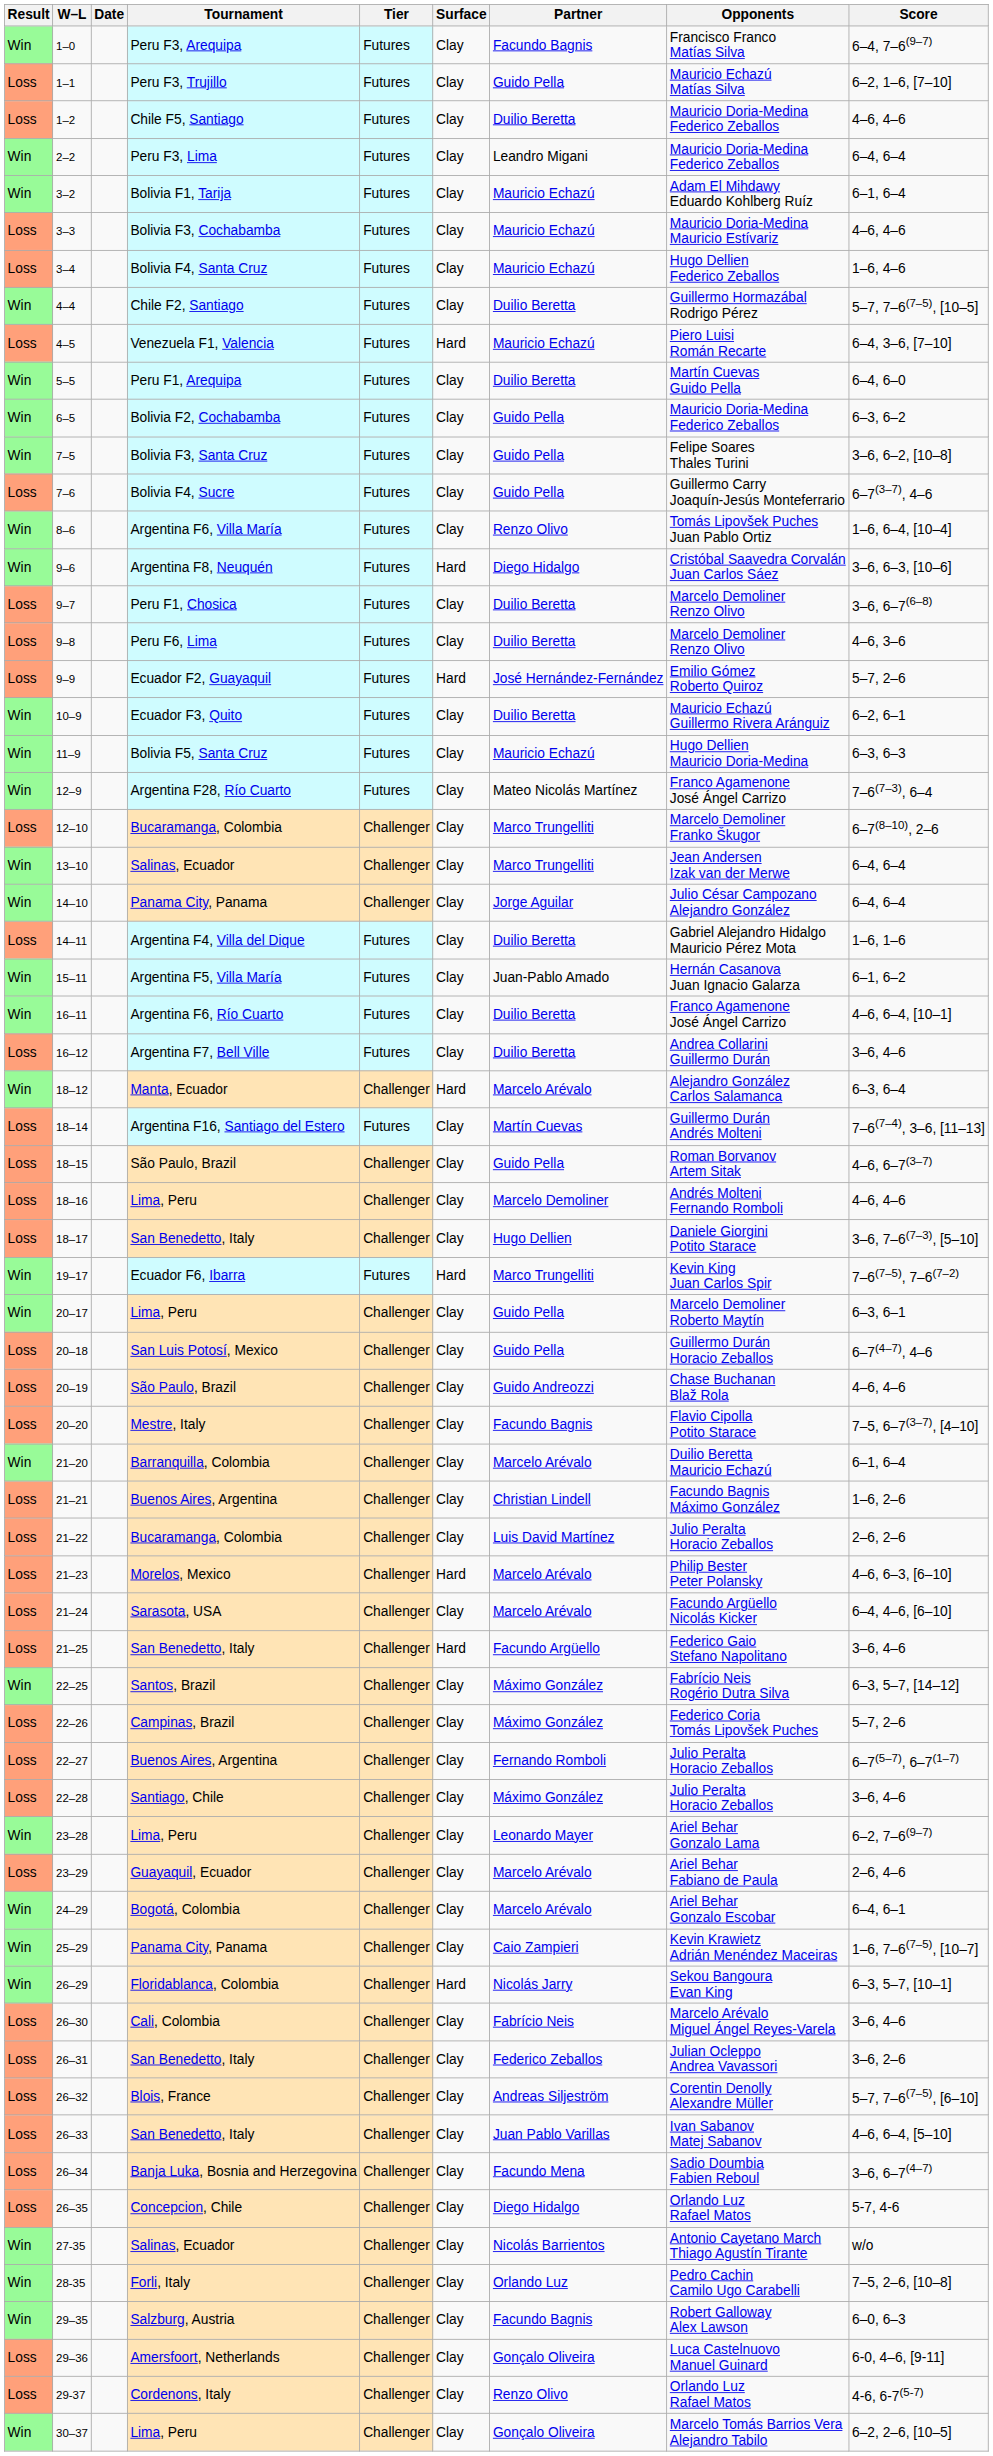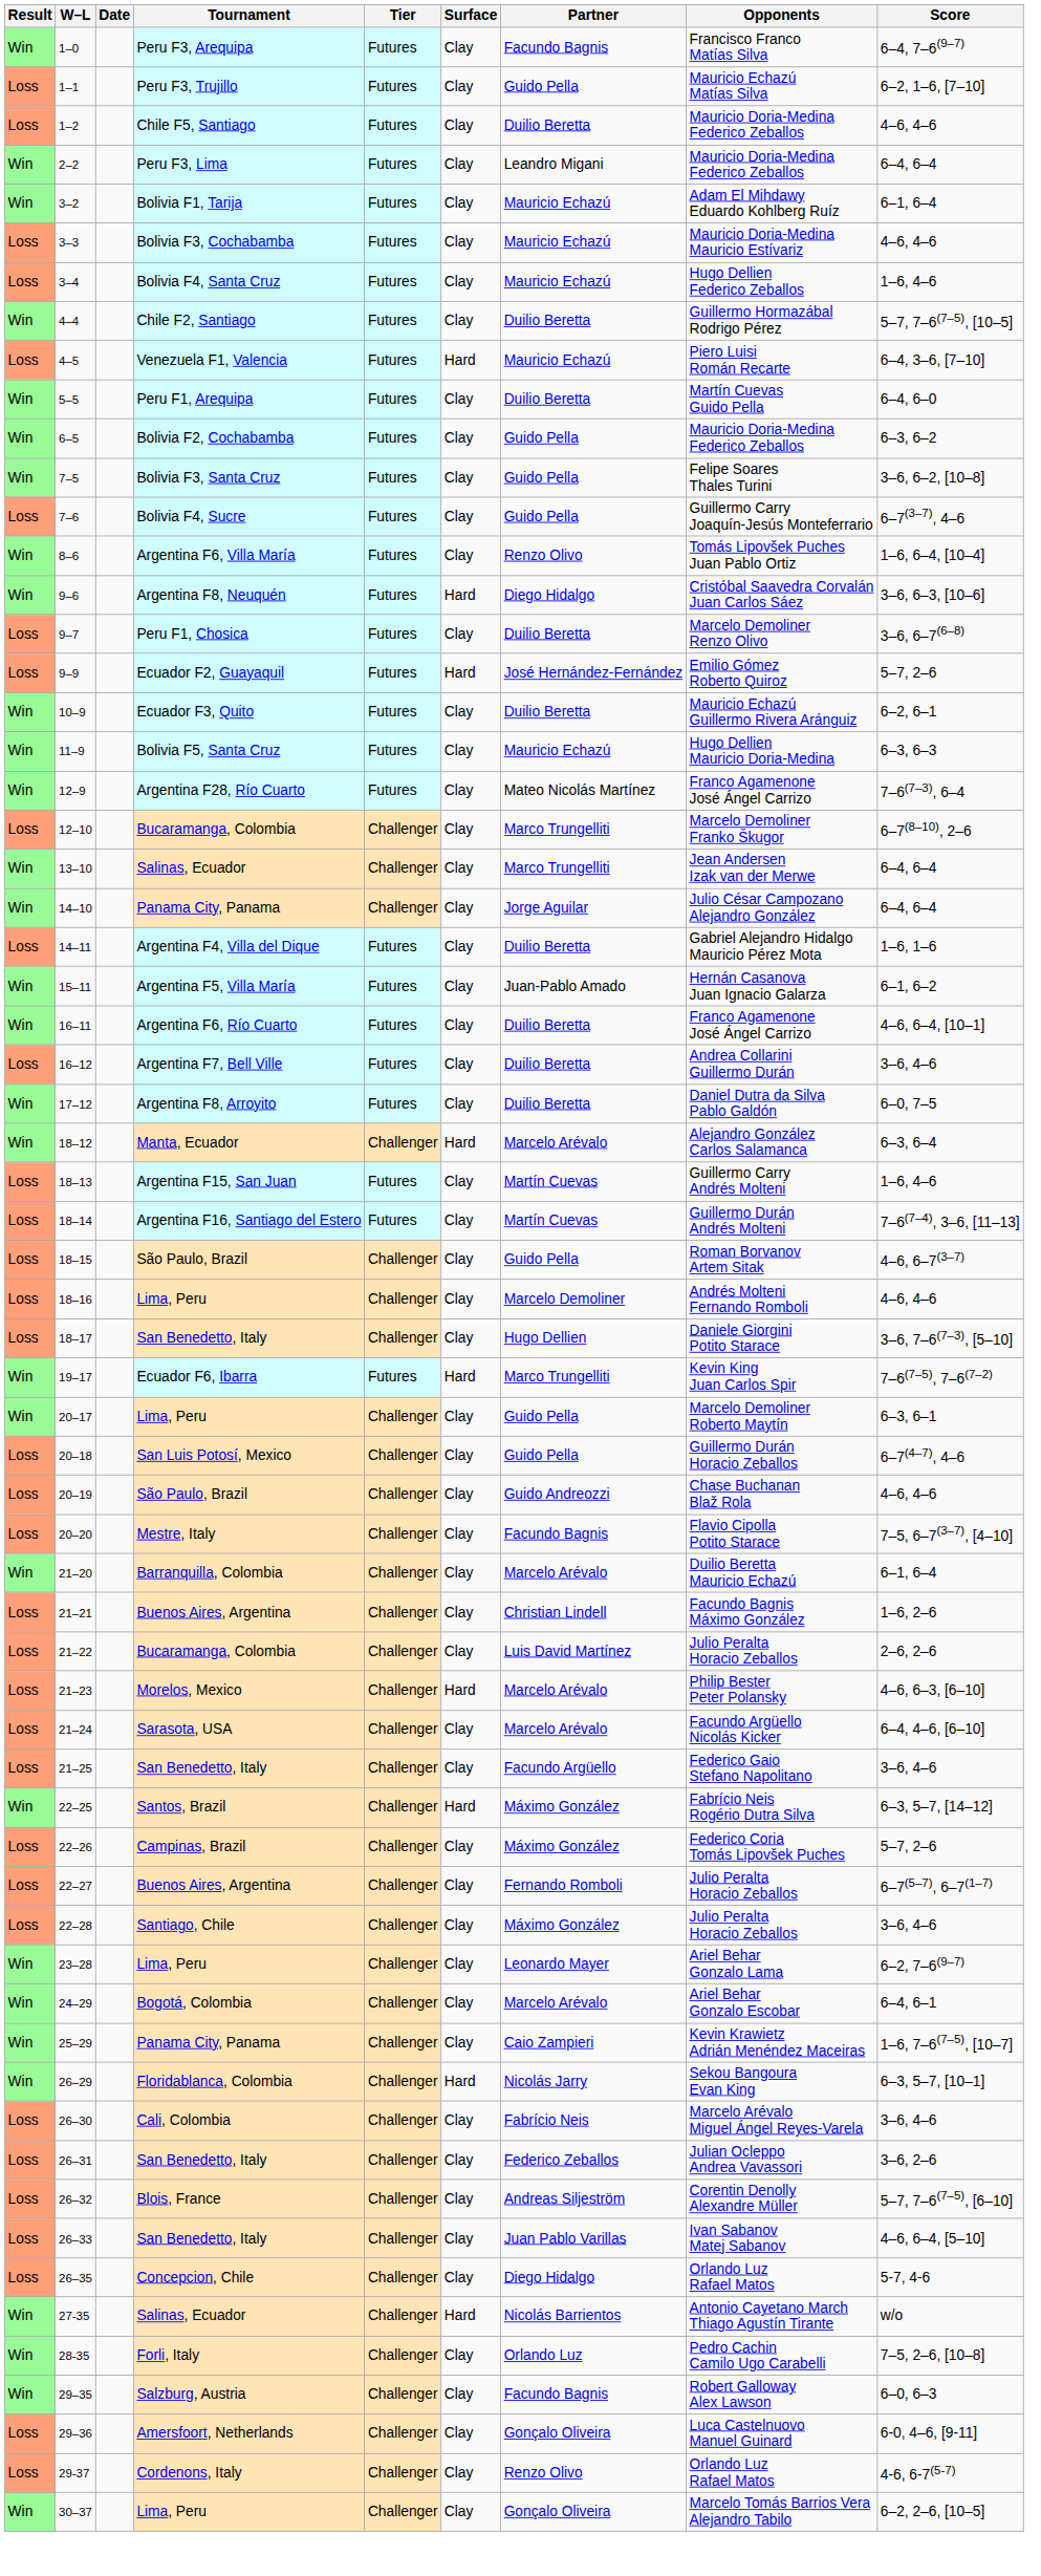- row: Loss | 9–8 | Peru F6, Lima | Futures | Clay | Duilio Beretta | Marcelo Demoliner Renzo Olivo | 4–6, 3–6
+ row: Win | 17–12 | Argentina F8, Arroyito | Futures | Clay | Duilio Beretta | Daniel Dutra da Silva Pablo Galdón | 6–0, 7–5
+ row: Loss | 18–13 | Argentina F15, San Juan | Futures | Clay | Martín Cuevas | Guillermo Carry Andrés Molteni | 1–6, 4–6
21–25 | Surface: Hard -> Clay
22–25 | Surface: Clay -> Hard
- row: Loss | 23–29 | Guayaquil, Ecuador | Challenger | Clay | Marcelo Arévalo | Ariel Behar Fabiano de Paula | 2–6, 4–6
- row: Loss | 26–34 | Banja Luka, Bosnia and Herzegovina | Challenger | Clay | Facundo Mena | Sadio Doumbia Fabien Reboul | 3–6, 6–7(4–7)
27-35 | Surface: Clay -> Hard
